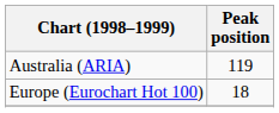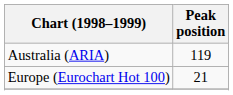Europe (Eurochart Hot 100) | Peak position: 18 -> 21
